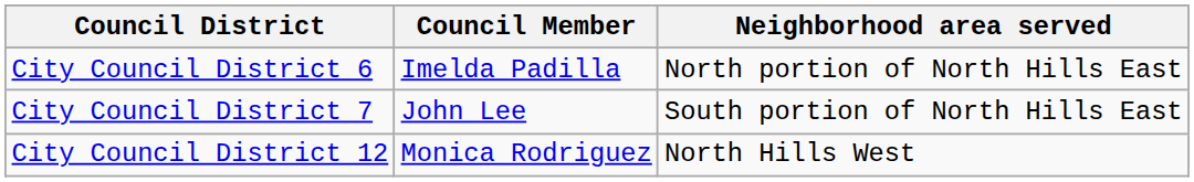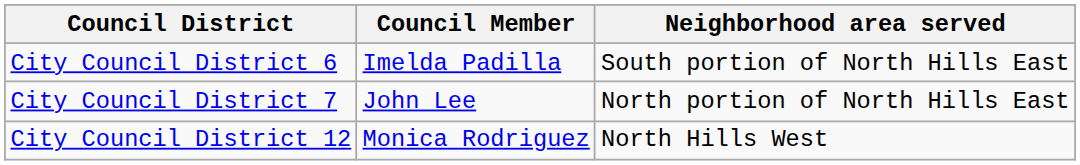City Council District 6 | Neighborhood area served: North portion of North Hills East -> South portion of North Hills East
City Council District 7 | Neighborhood area served: South portion of North Hills East -> North portion of North Hills East
